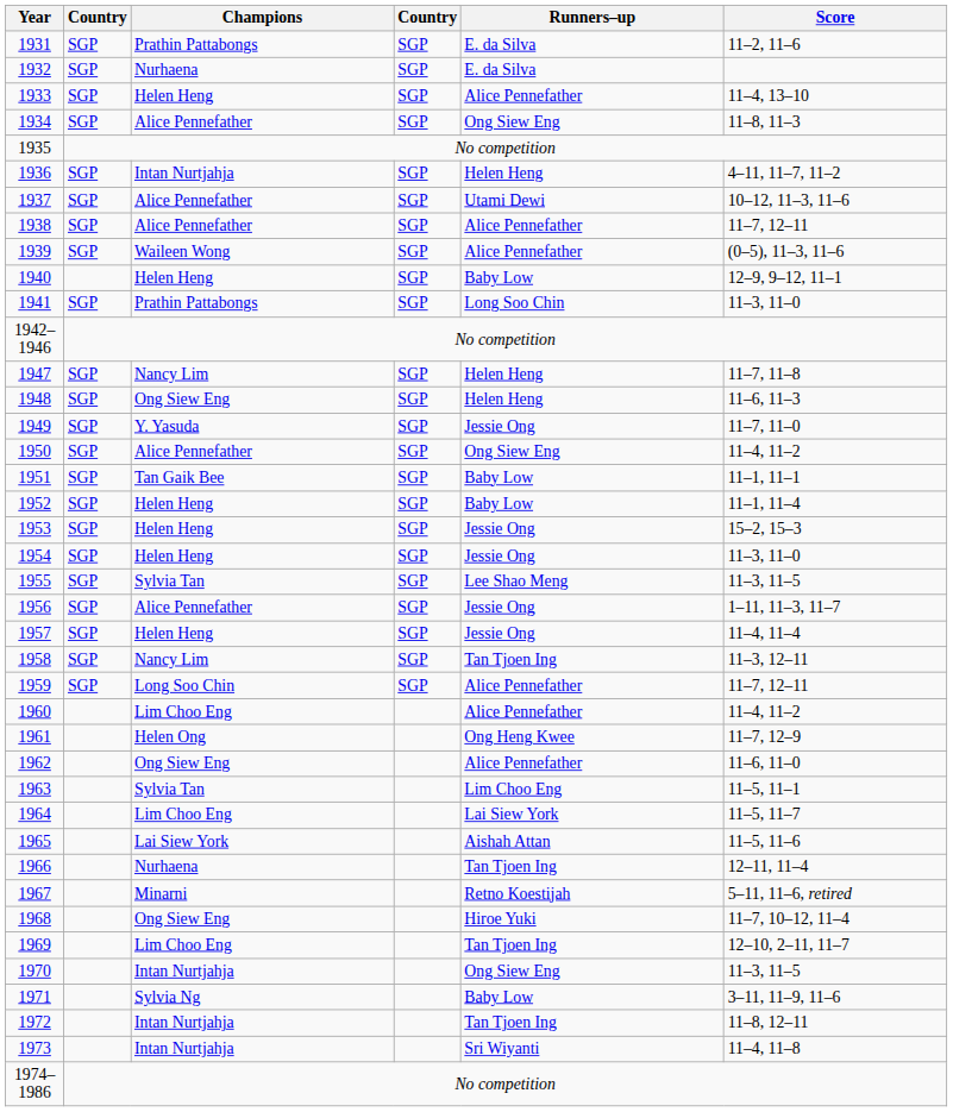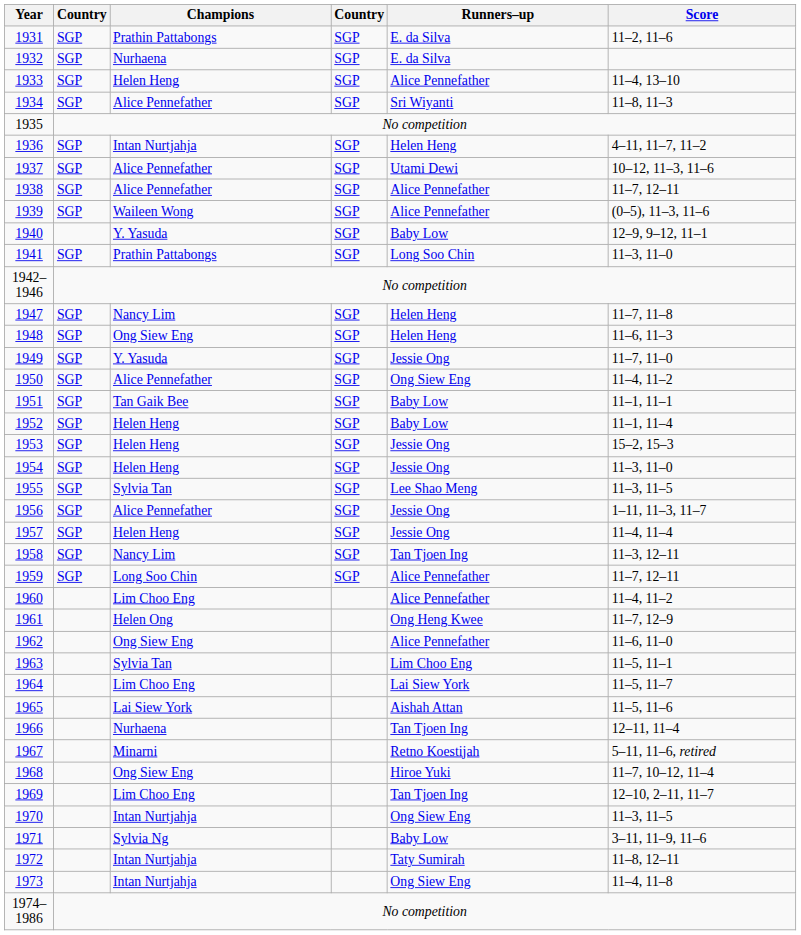1934 | Runners–up: Ong Siew Eng -> Sri Wiyanti
1940 | Champions: Helen Heng -> Y. Yasuda
1972 | Runners–up: Tan Tjoen Ing -> Taty Sumirah
1973 | Runners–up: Sri Wiyanti -> Ong Siew Eng
